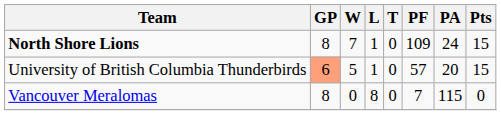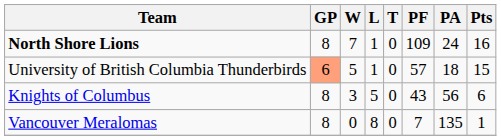North Shore Lions | Pts: 15 -> 16
University of British Columbia Thunderbirds | PA: 20 -> 18
+ row: Knights of Columbus | 8 | 3 | 5 | 0 | 43 | 56 | 6
Vancouver Meralomas | PA: 115 -> 135
Vancouver Meralomas | Pts: 0 -> 1
